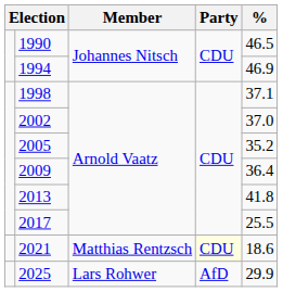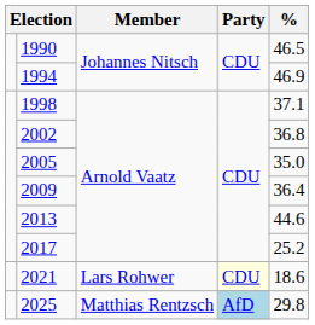2002 | %: 37.0 -> 36.8
2005 | %: 35.2 -> 35.0
2013 | %: 41.8 -> 44.6
2017 | %: 25.5 -> 25.2
2021 | Member: Matthias Rentzsch -> Lars Rohwer
2025 | Member: Lars Rohwer -> Matthias Rentzsch
2025 | Party: no background -> lightblue background
2025 | %: 29.9 -> 29.8
